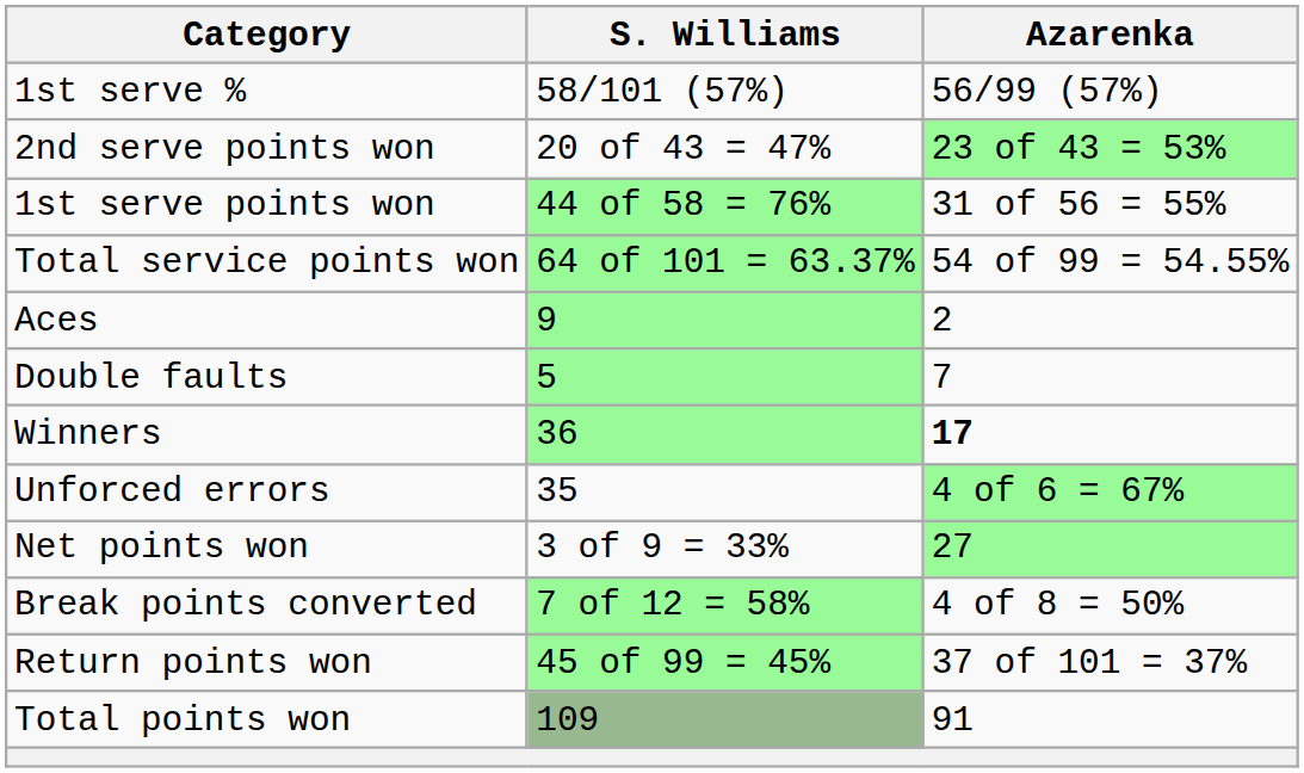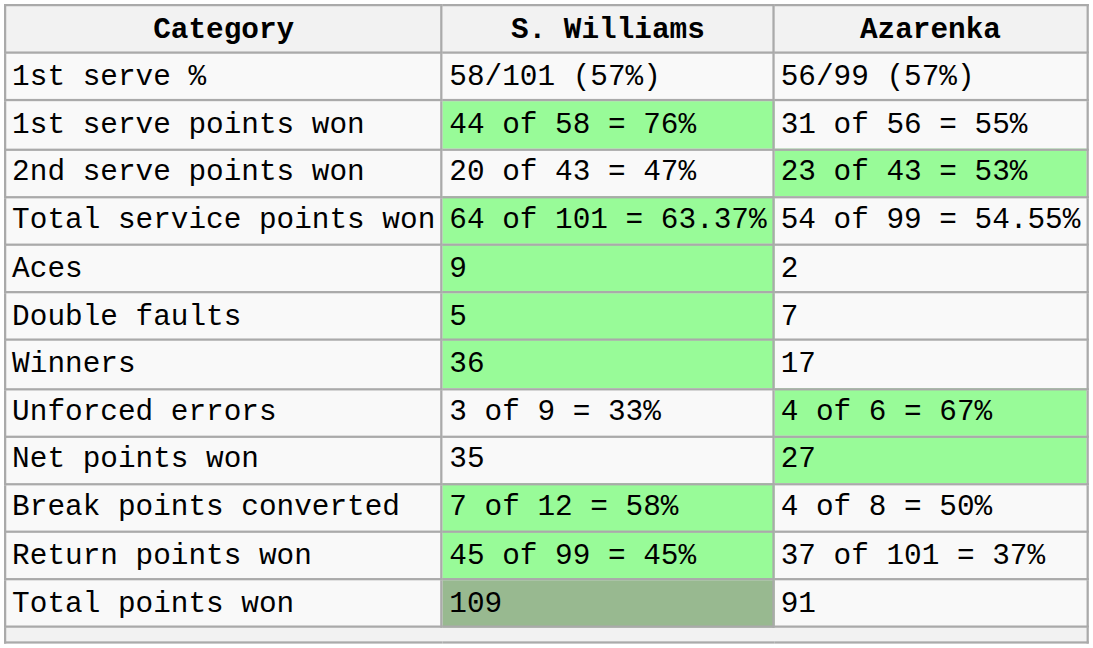rows swapped: 1st serve points won <-> 2nd serve points won
Winners | Azarenka: bold -> normal
Unforced errors | S. Williams: 35 -> 3 of 9 = 33%
Net points won | S. Williams: 3 of 9 = 33% -> 35
